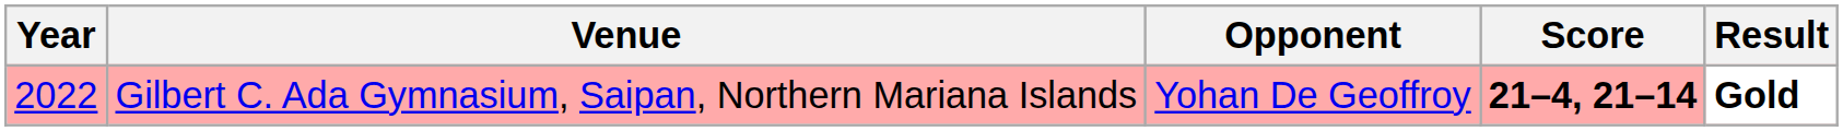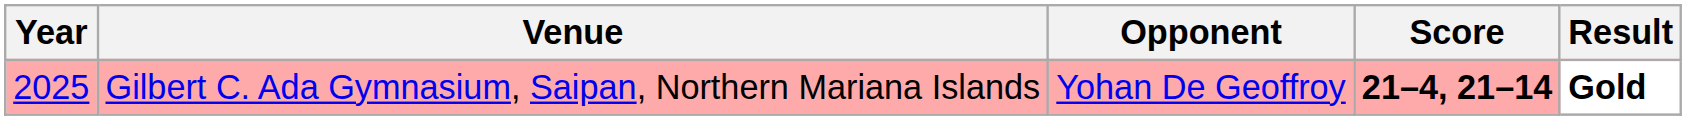Gilbert C. Ada Gymnasium, Saipan, Northern Mariana Islands | Year: 2022 -> 2025
